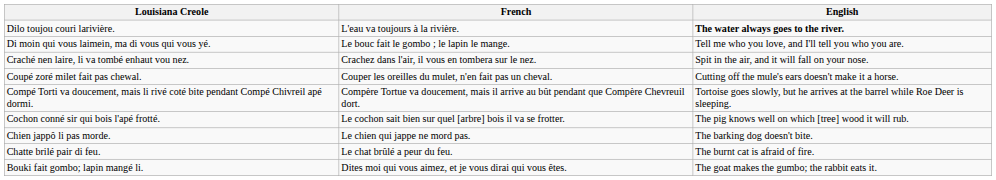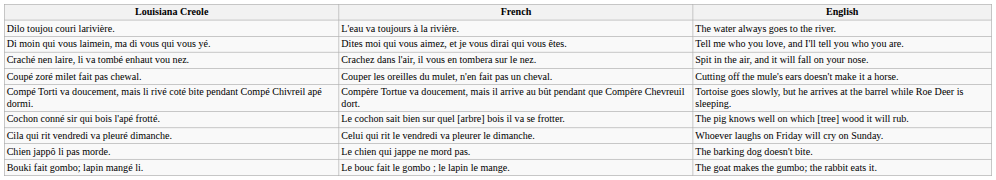Dilo toujou couri larivière. | English: bold -> normal
Di moin qui vous laimein, ma di vous qui vous yé. | French: Le bouc fait le gombo ; le lapin le mange. -> Dites moi qui vous aimez, et je vous dirai qui vous êtes.
+ row: Cila qui rit vendredi va pleuré dimanche. | Celui qui rit le vendredi va pleurer le dimanche. | Whoever laughs on Friday will cry on Sunday.
- row: Chatte brilé pair di feu. | Le chat brûlé a peur du feu. | The burnt cat is afraid of fire.
Bouki fait gombo; lapin mangé li. | French: Dites moi qui vous aimez, et je vous dirai qui vous êtes. -> Le bouc fait le gombo ; le lapin le mange.
